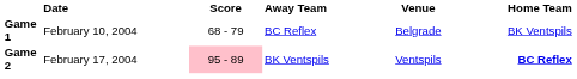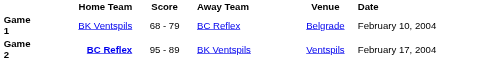columns swapped: Home Team <-> Date
Game 2 | Score: pink background -> no background
